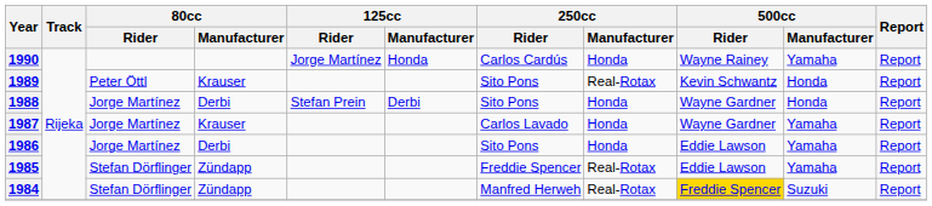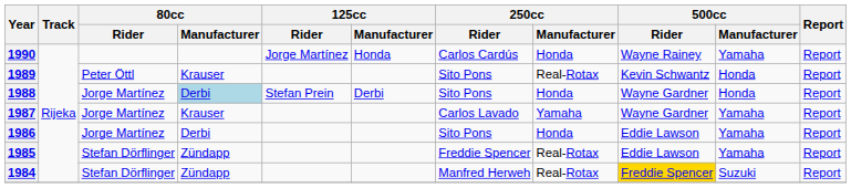1988 | 80cc / Manufacturer: no background -> lightblue background
1987 | 250cc / Manufacturer: Honda -> Yamaha
